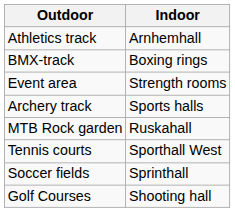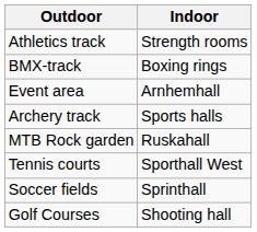Athletics track | Indoor: Arnhemhall -> Strength rooms
Event area | Indoor: Strength rooms -> Arnhemhall
